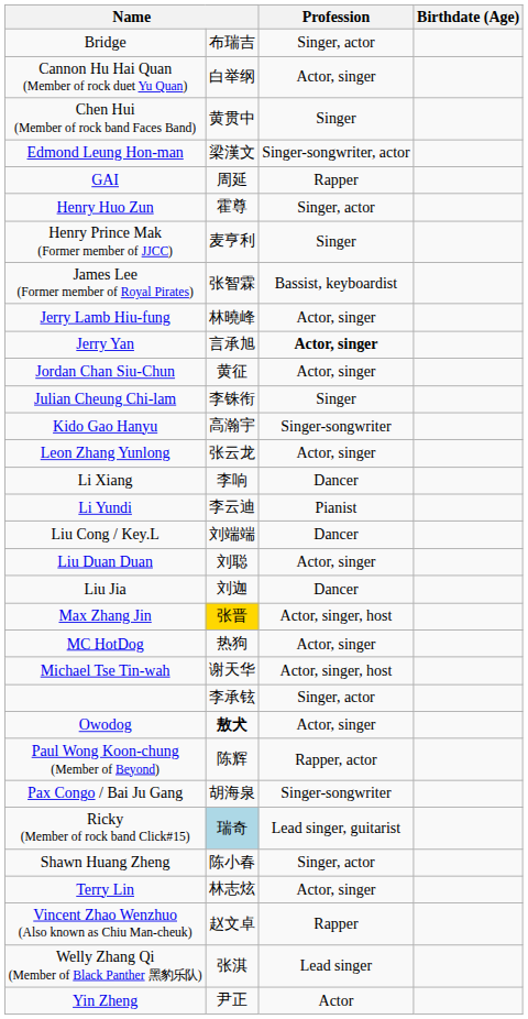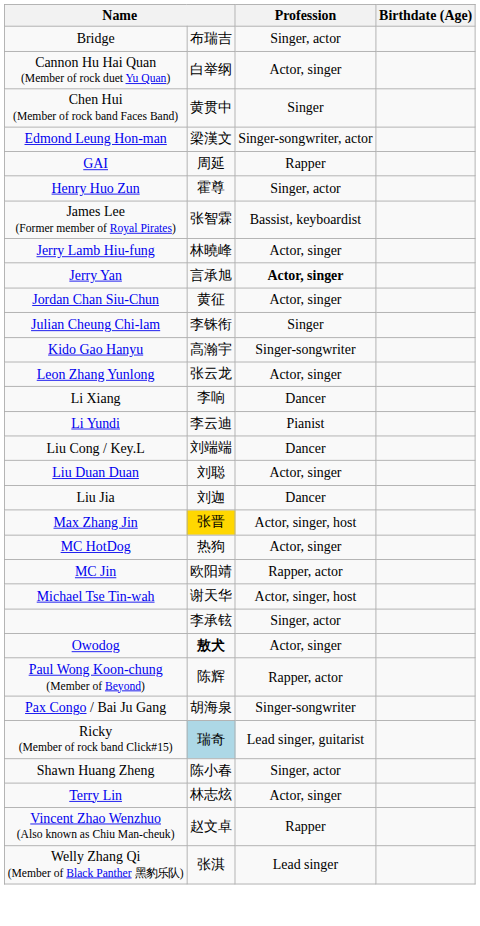- row: Henry Prince Mak (Former member of JJCC) | 麦亨利 | Singer
+ row: MC Jin | 欧阳靖 | Rapper, actor
- row: Yin Zheng | 尹正 | Actor
